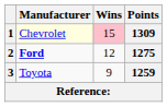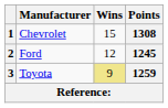1 | Manufacturer: lightyellow background -> no background
1 | Wins: pink background -> no background
1 | Points: 1309 -> 1308
2 | Manufacturer: bold -> normal
2 | Points: 1275 -> 1245
3 | Wins: no background -> khaki background
